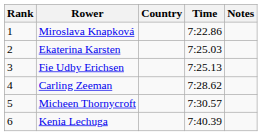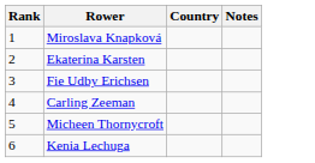- column: Time | 7:22.86 | 7:25.03 | 7:25.13 | 7:28.62 | 7:30.57 | 7:40.39
